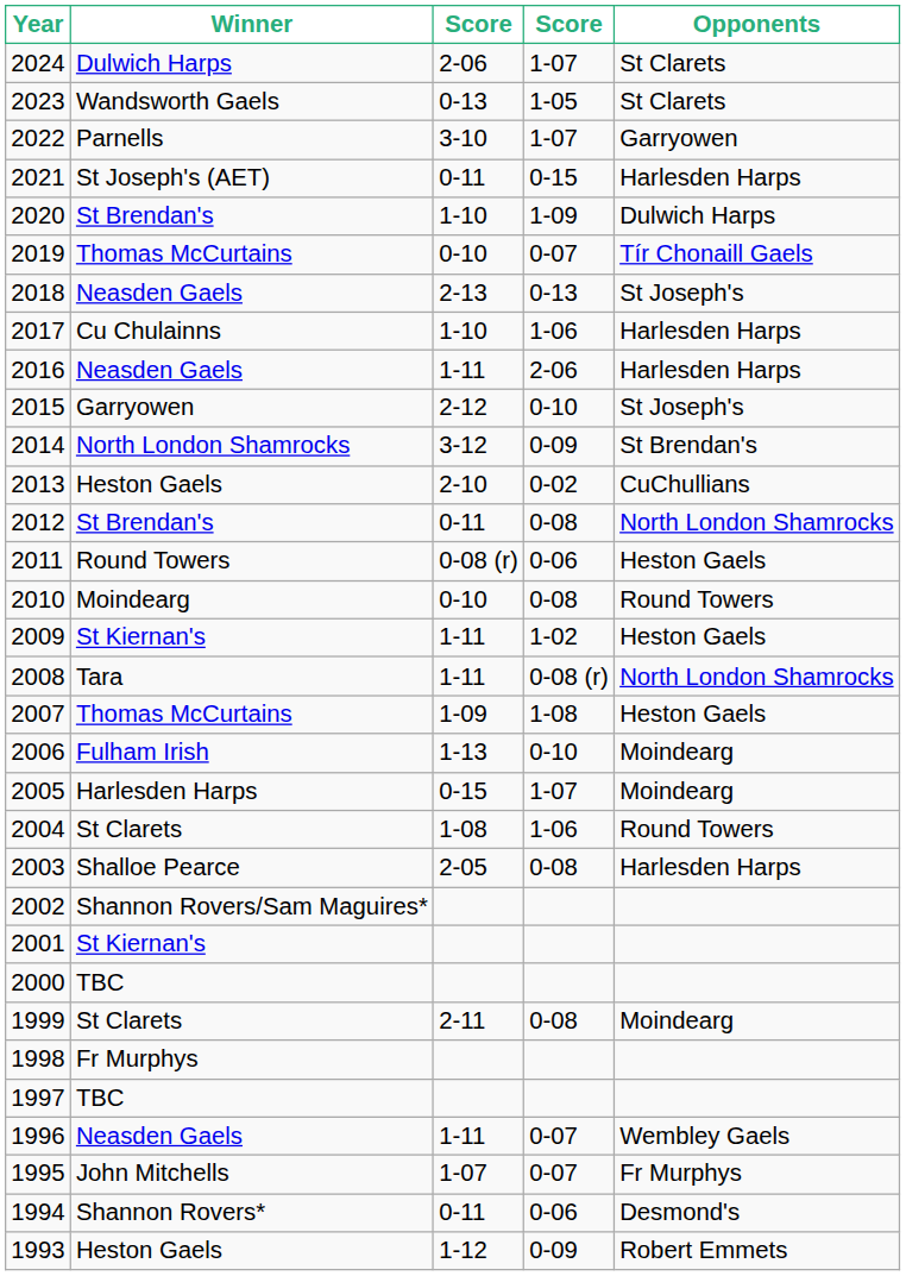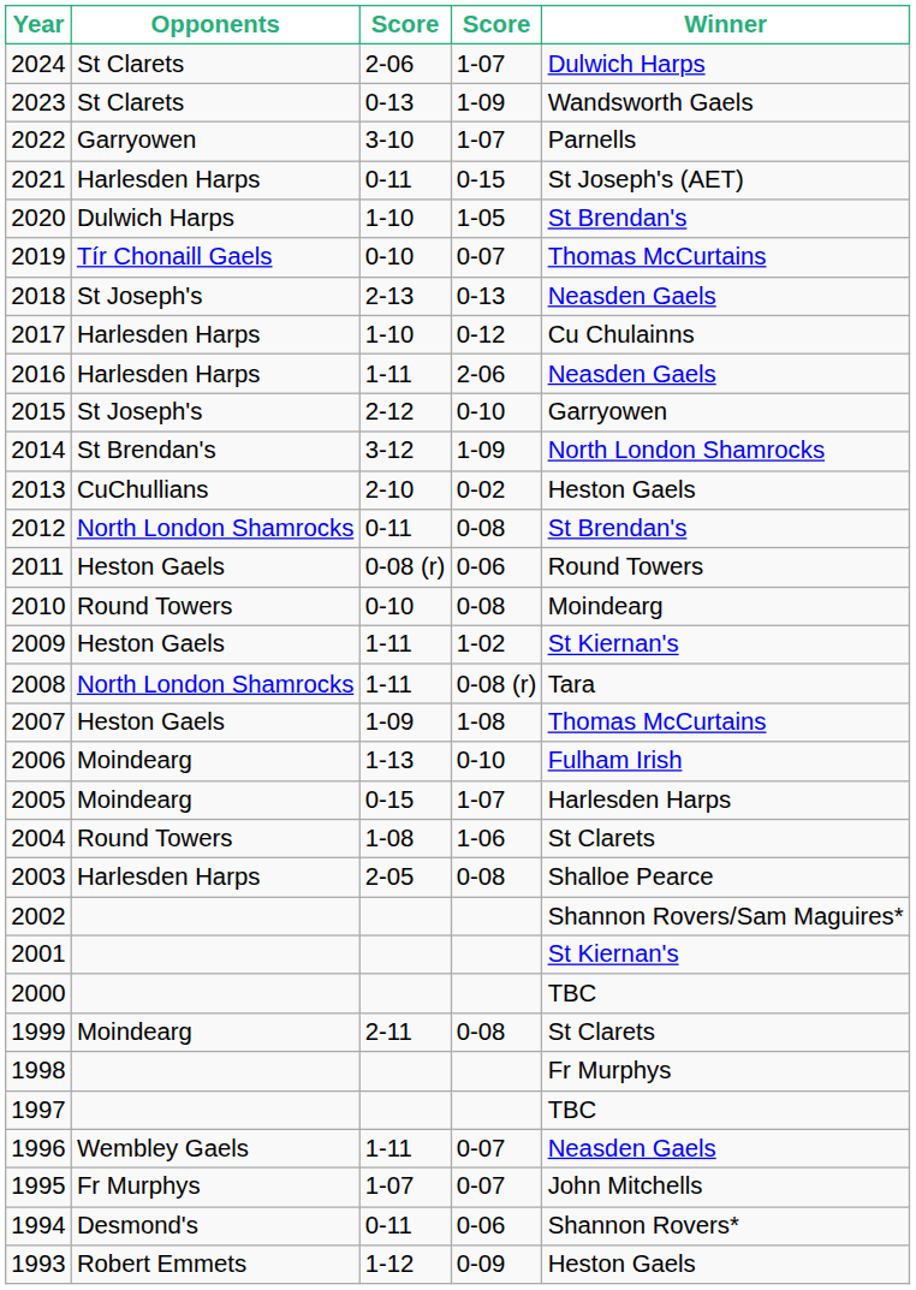columns swapped: Winner <-> Opponents
2023 | column 4: 1-05 -> 1-09
2020 | column 4: 1-09 -> 1-05
2017 | column 4: 1-06 -> 0-12
2014 | column 4: 0-09 -> 1-09
